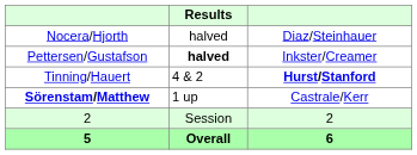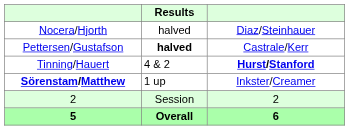Pettersen/Gustafson | column 3: Inkster/Creamer -> Castrale/Kerr
Sörenstam/Matthew | column 3: Castrale/Kerr -> Inkster/Creamer
